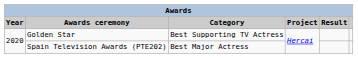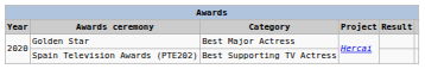Golden Star | Category: Best Supporting TV Actress -> Best Major Actress
Spain Television Awards (PTE202) | Category: Best Major Actress -> Best Supporting TV Actress
